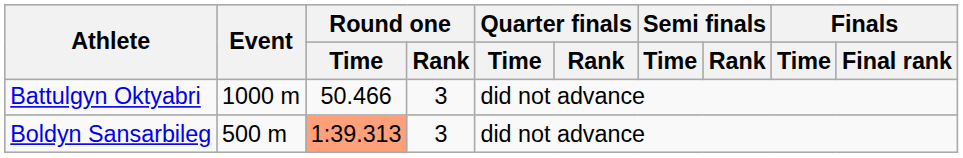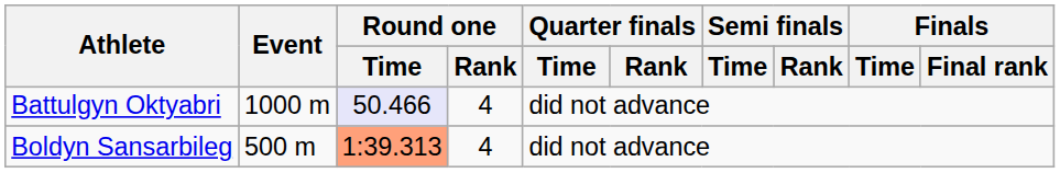Battulgyn Oktyabri | Round one / Time: no background -> lavender background
Battulgyn Oktyabri | Round one / Rank: 3 -> 4
Boldyn Sansarbileg | Round one / Rank: 3 -> 4
